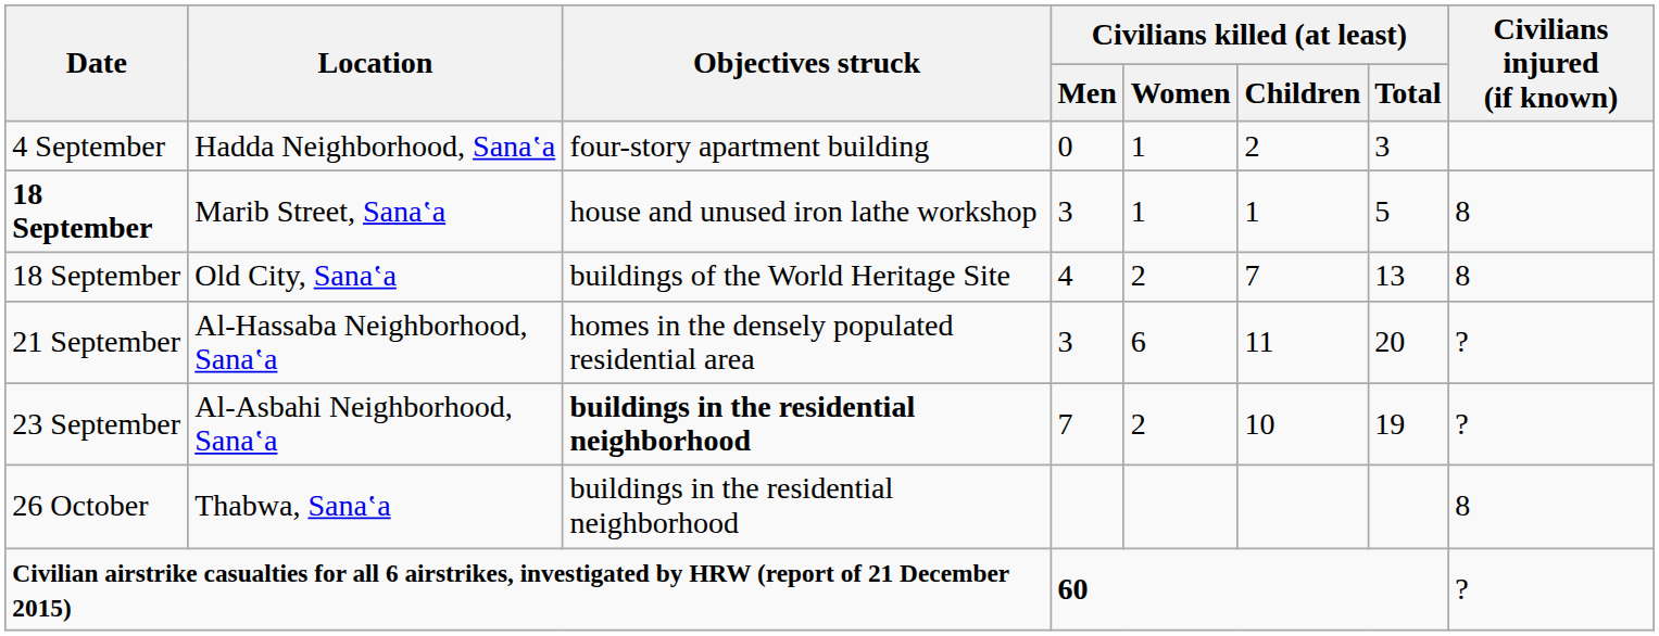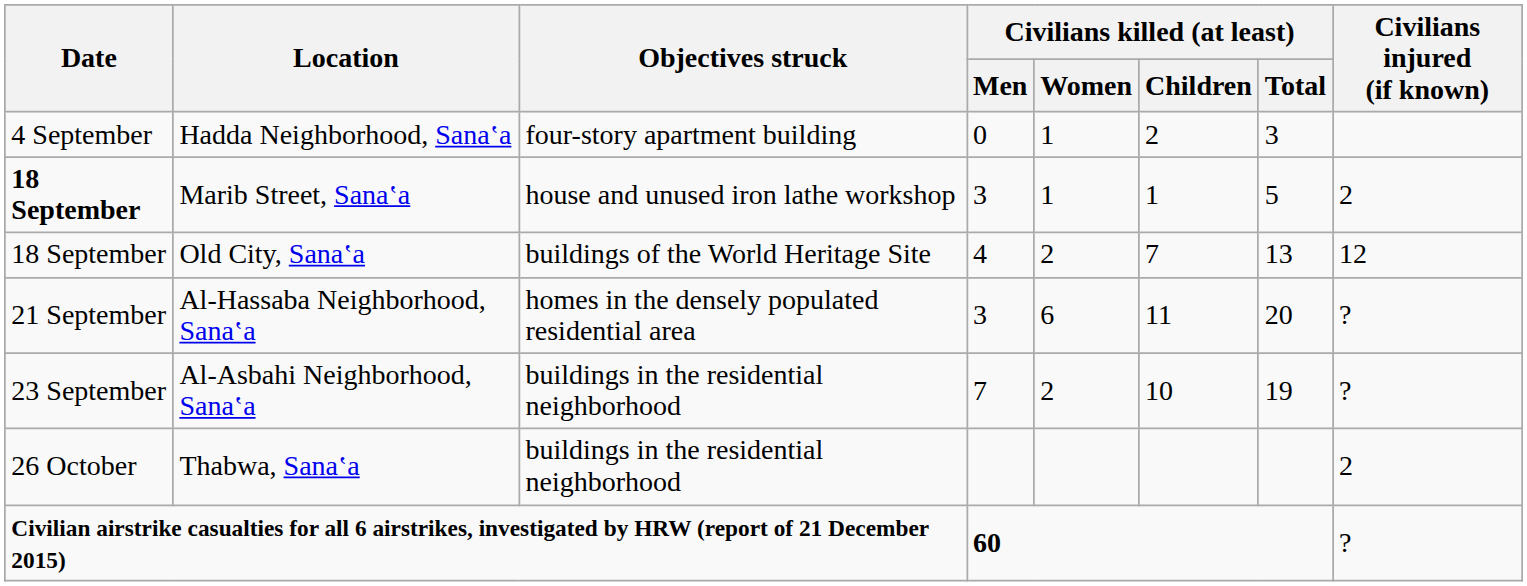Marib Street, Sanaʽa | Civilians injured (if known): 8 -> 2
Old City, Sanaʽa | Civilians injured (if known): 8 -> 12
Al-Asbahi Neighborhood, Sanaʽa | Objectives struck: bold -> normal
Thabwa, Sanaʽa | Civilians injured (if known): 8 -> 2
